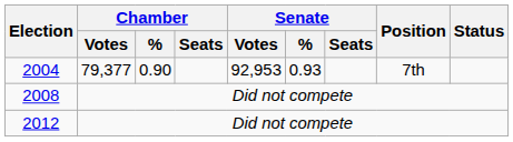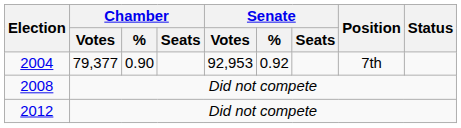2004 | Senate / %: 0.93 -> 0.92
